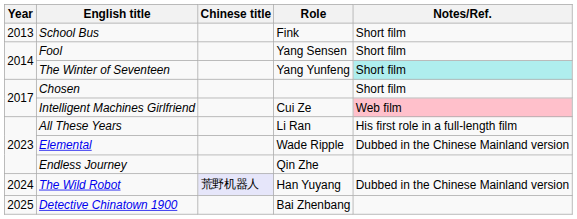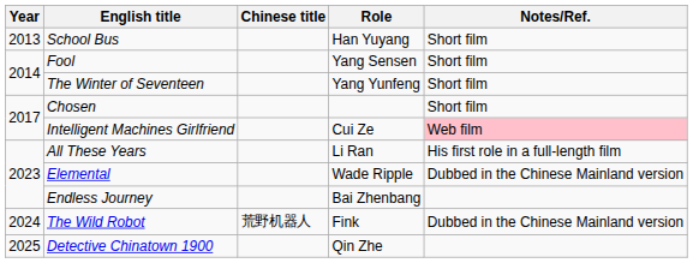School Bus | Role: Fink -> Han Yuyang
The Winter of Seventeen | Notes/Ref.: paleturquoise background -> no background
Endless Journey | Role: Qin Zhe -> Bai Zhenbang
The Wild Robot | Chinese title: lavender background -> no background
The Wild Robot | Role: Han Yuyang -> Fink
Detective Chinatown 1900 | Role: Bai Zhenbang -> Qin Zhe
